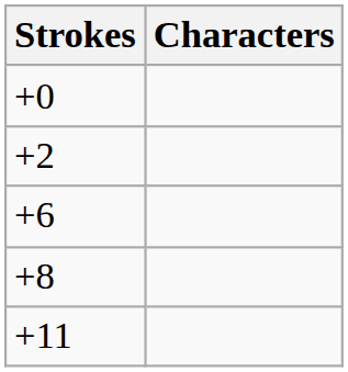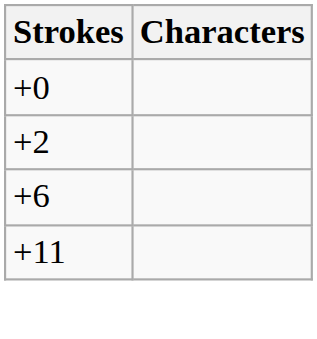- row: +8
